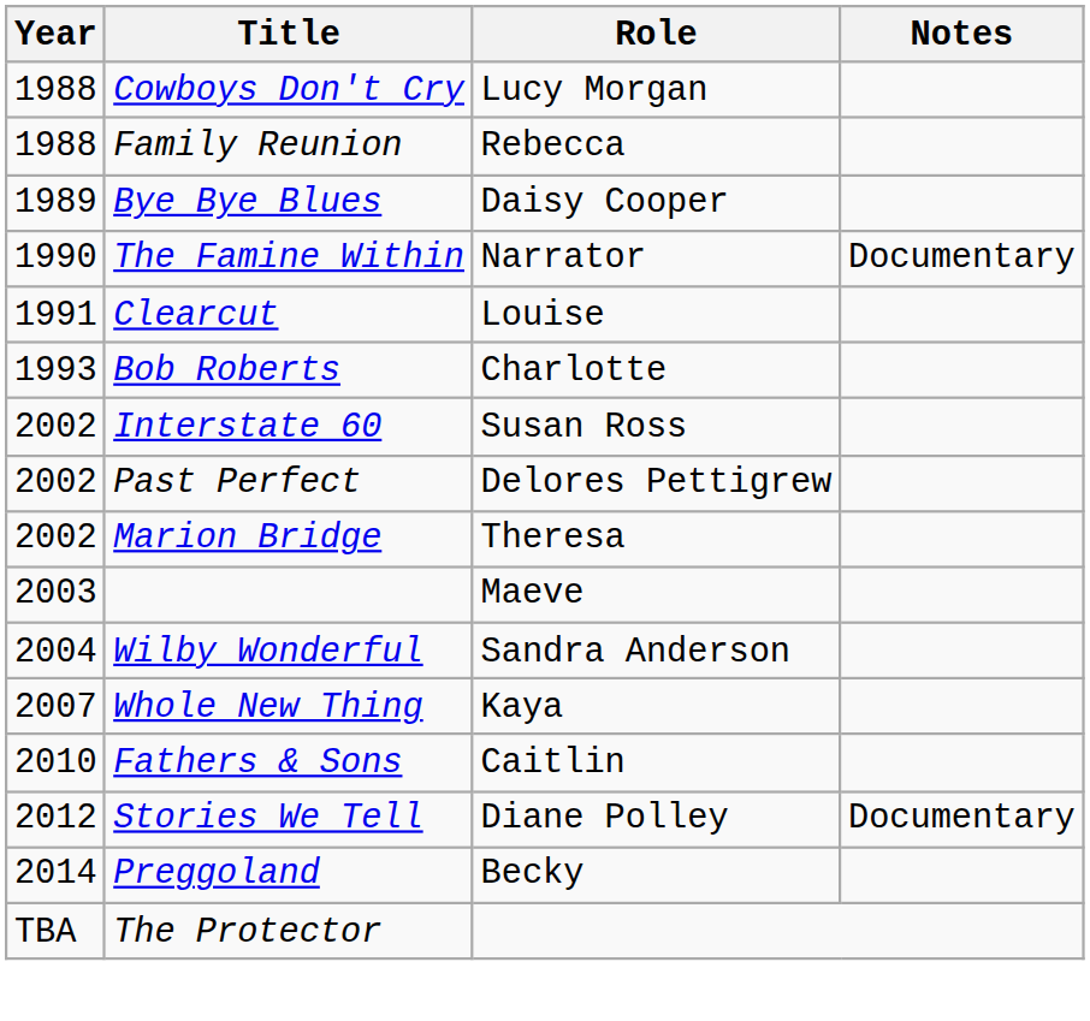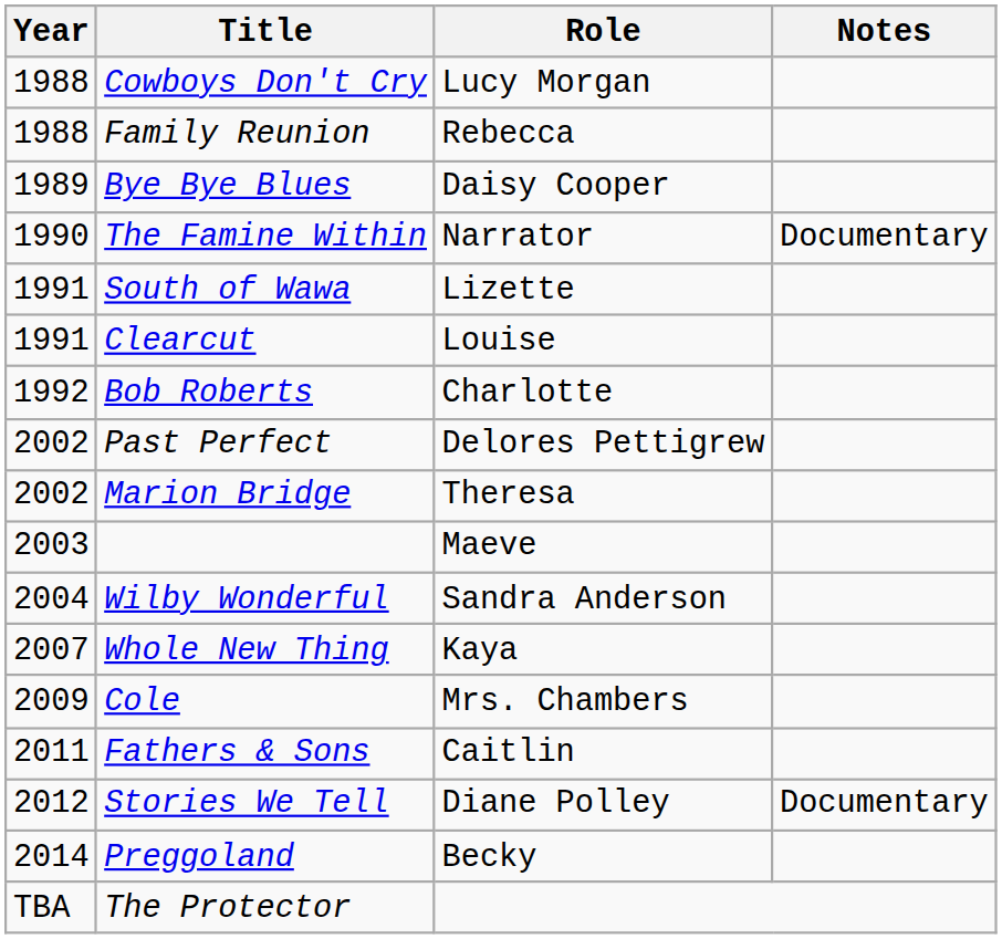+ row: 1991 | South of Wawa | Lizette
Bob Roberts | Year: 1993 -> 1992
- row: 2002 | Interstate 60 | Susan Ross
+ row: 2009 | Cole | Mrs. Chambers
Fathers & Sons | Year: 2010 -> 2011
